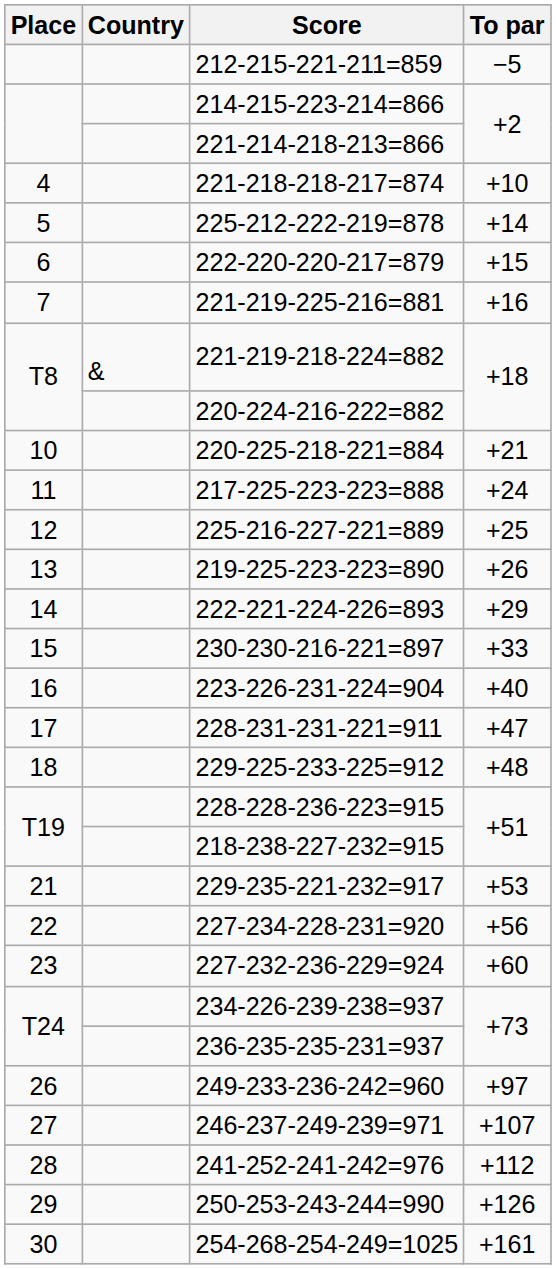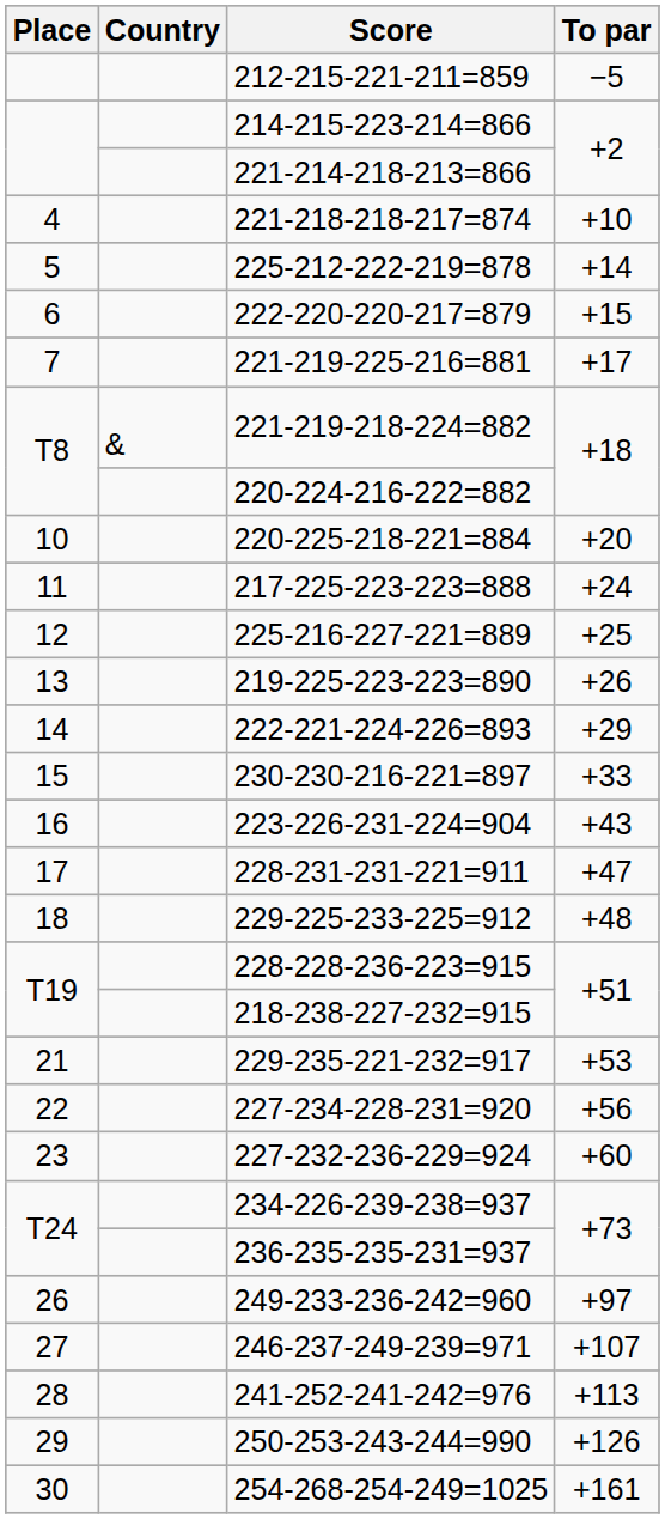221-219-225-216=881 | To par: +16 -> +17
220-225-218-221=884 | To par: +21 -> +20
223-226-231-224=904 | To par: +40 -> +43
241-252-241-242=976 | To par: +112 -> +113
